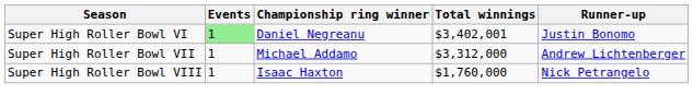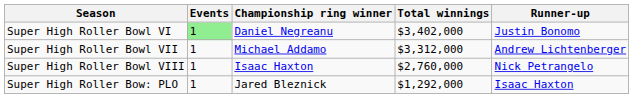Super High Roller Bowl VI | Total winnings: $3,402,001 -> $3,402,000
Super High Roller Bowl VIII | Total winnings: $1,760,000 -> $2,760,000
+ row: Super High Roller Bow: PLO | 1 | Jared Bleznick | $1,292,000 | Isaac Haxton
